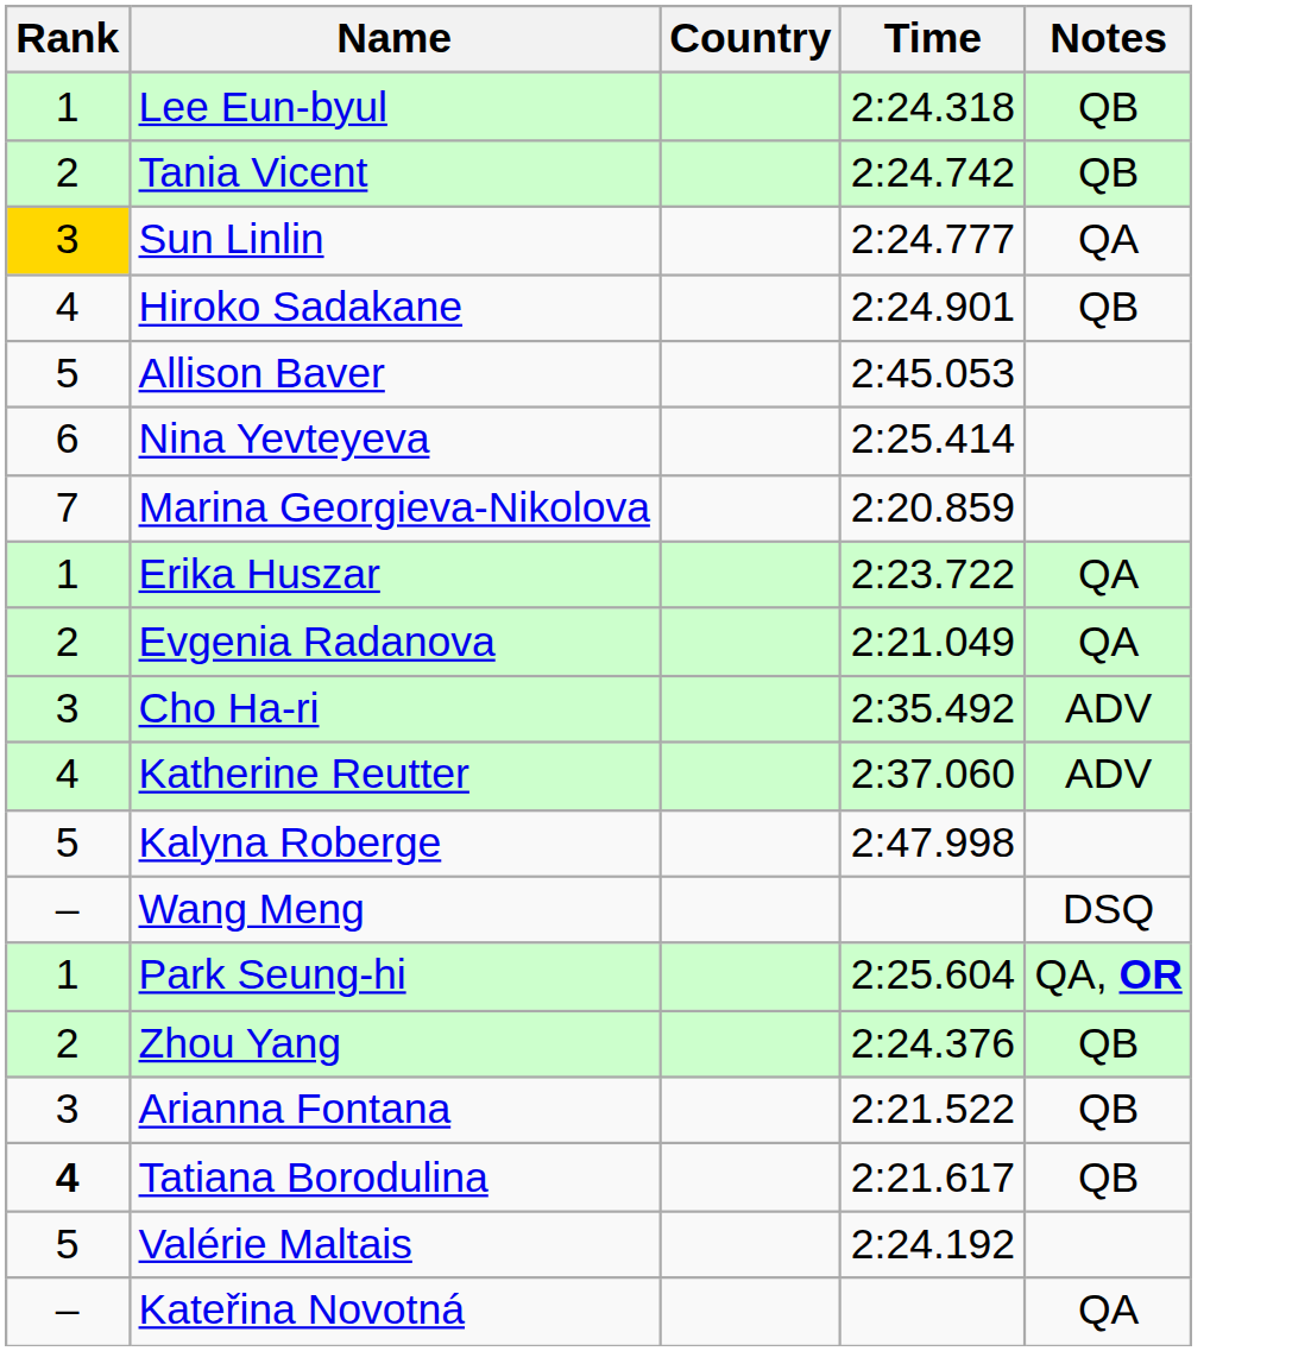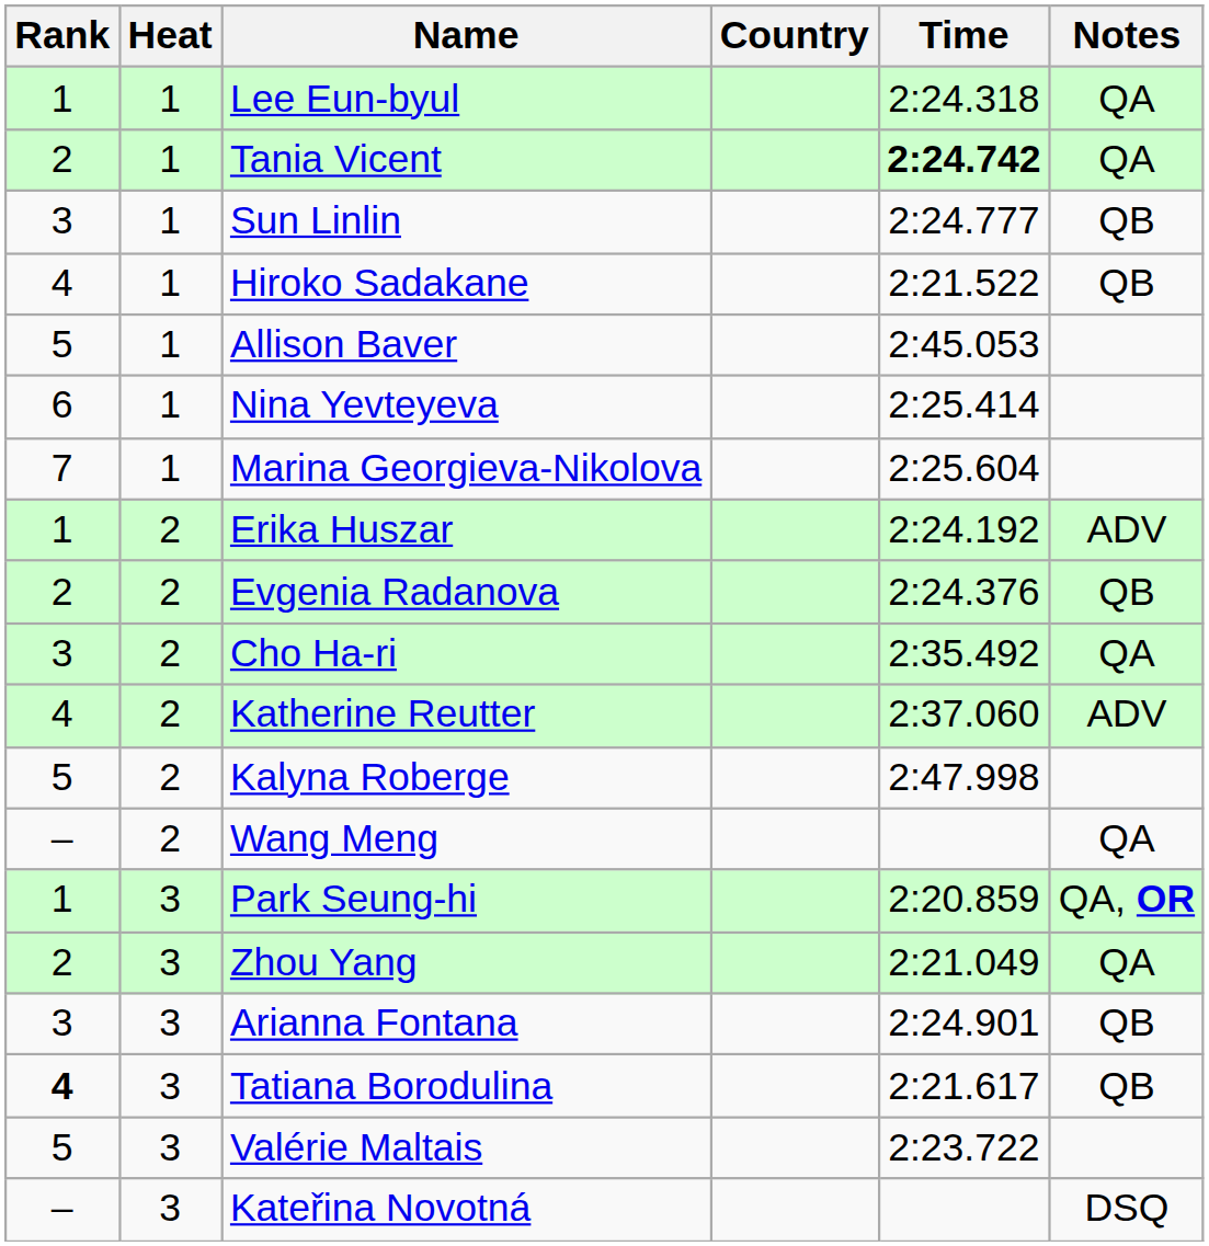+ column: Heat | 1 | 1 | 1 | 1 | 1 | 1 | 1 | 2 | 2 | 2 | 2 | 2 | 2 | 3 | 3 | 3 | 3 | 3 | 3
Lee Eun-byul | Notes: QB -> QA
Tania Vicent | Time: normal -> bold
Tania Vicent | Notes: QB -> QA
Sun Linlin | Rank: gold background -> no background
Sun Linlin | Notes: QA -> QB
Hiroko Sadakane | Time: 2:24.901 -> 2:21.522
Marina Georgieva-Nikolova | Time: 2:20.859 -> 2:25.604
Erika Huszar | Time: 2:23.722 -> 2:24.192
Erika Huszar | Notes: QA -> ADV
Evgenia Radanova | Time: 2:21.049 -> 2:24.376
Evgenia Radanova | Notes: QA -> QB
Cho Ha-ri | Notes: ADV -> QA
Wang Meng | Notes: DSQ -> QA
Park Seung-hi | Time: 2:25.604 -> 2:20.859
Zhou Yang | Time: 2:24.376 -> 2:21.049
Zhou Yang | Notes: QB -> QA
Arianna Fontana | Time: 2:21.522 -> 2:24.901
Valérie Maltais | Time: 2:24.192 -> 2:23.722
Kateřina Novotná | Notes: QA -> DSQ
